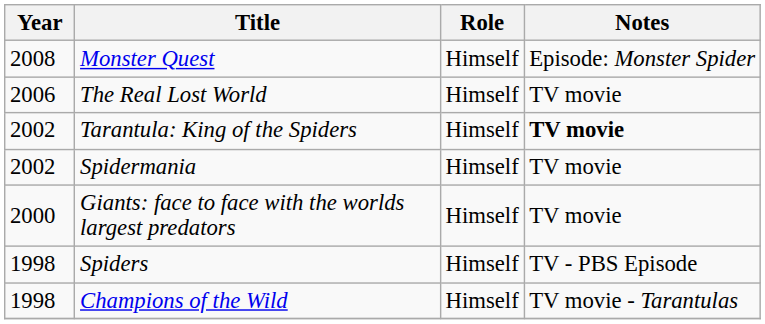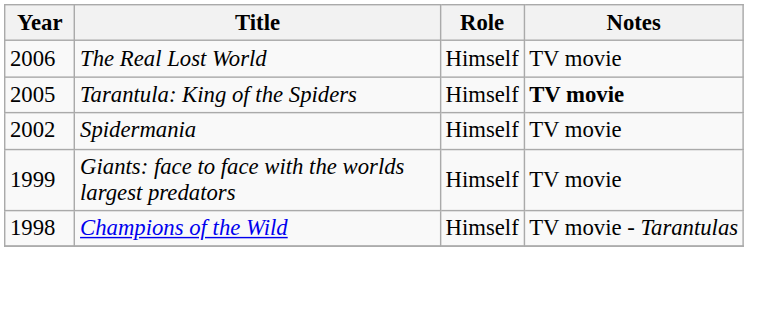- row: 2008 | Monster Quest | Himself | Episode: Monster Spider
Tarantula: King of the Spiders | Year: 2002 -> 2005
Giants: face to face with the worlds largest predators | Year: 2000 -> 1999
- row: 1998 | Spiders | Himself | TV - PBS Episode
